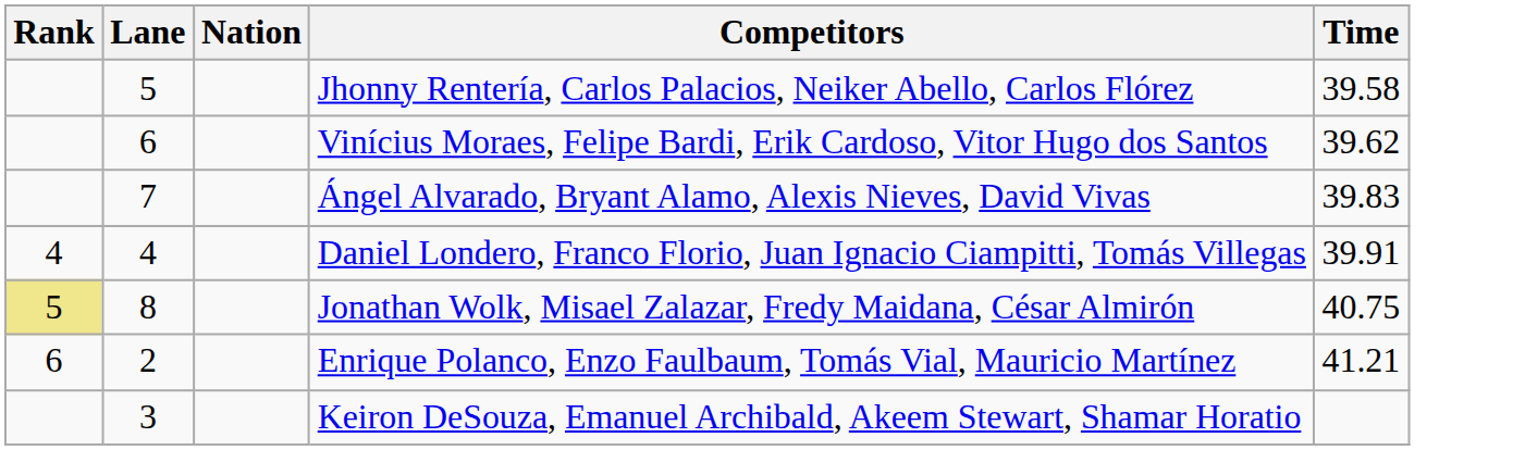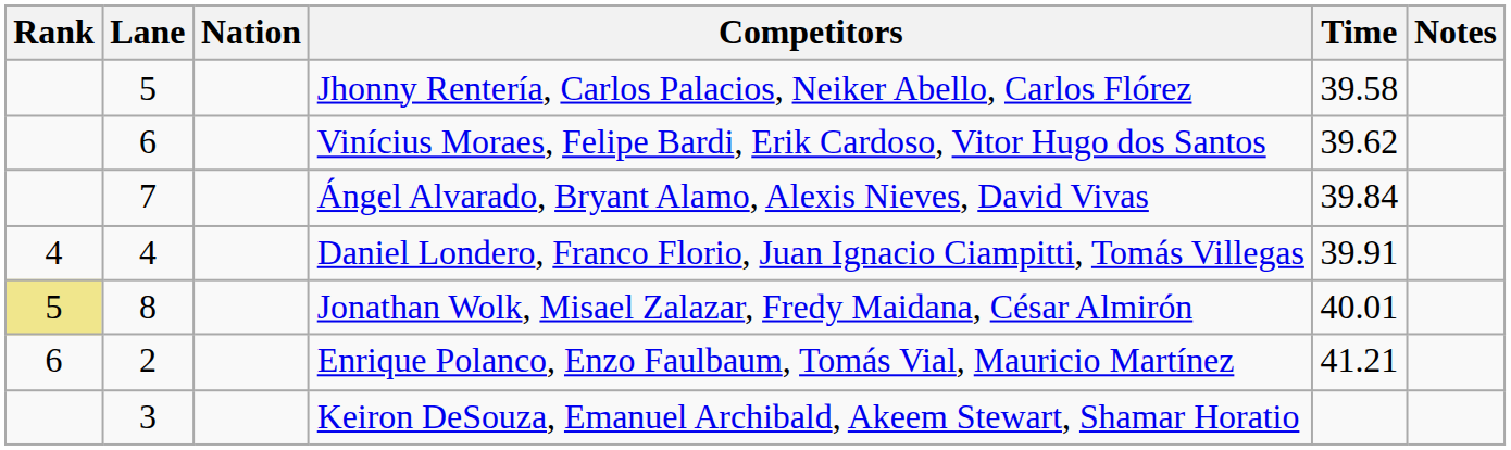+ column: Notes
Ángel Alvarado, Bryant Alamo, Alexis Nieves, David Vivas | Time: 39.83 -> 39.84
Jonathan Wolk, Misael Zalazar, Fredy Maidana, César Almirón | Time: 40.75 -> 40.01
